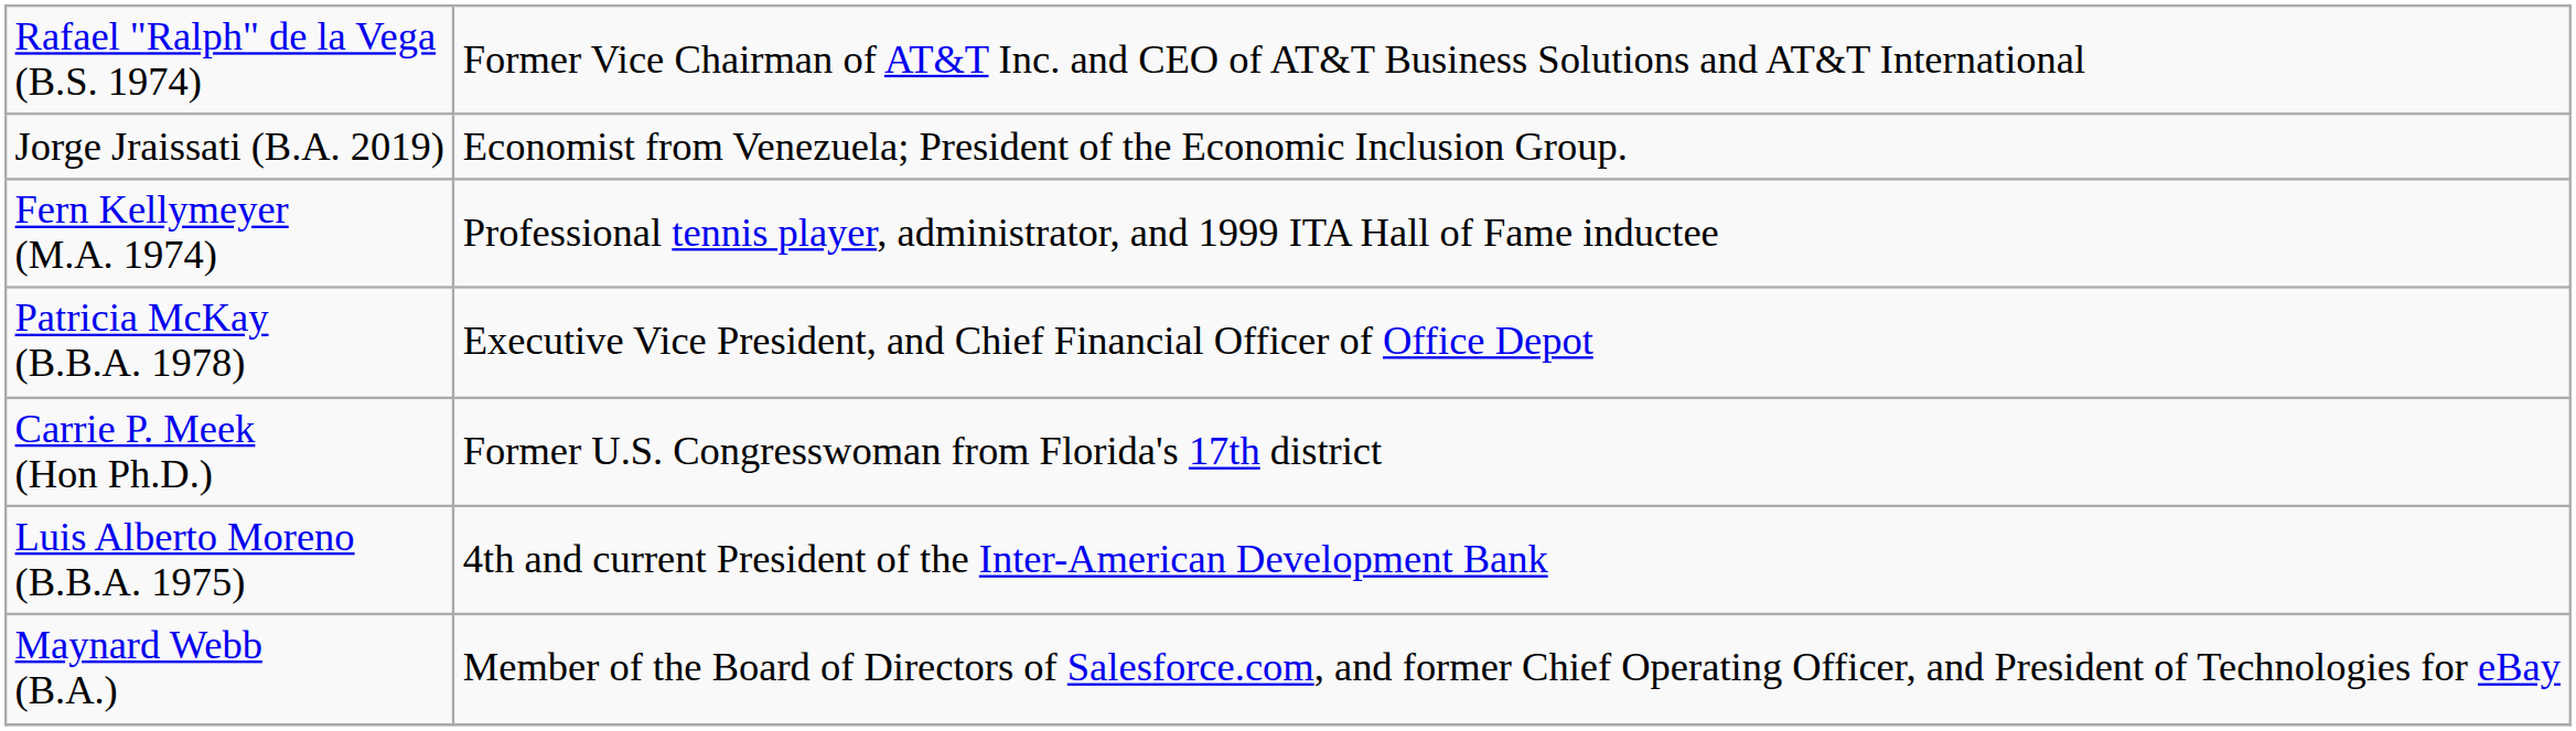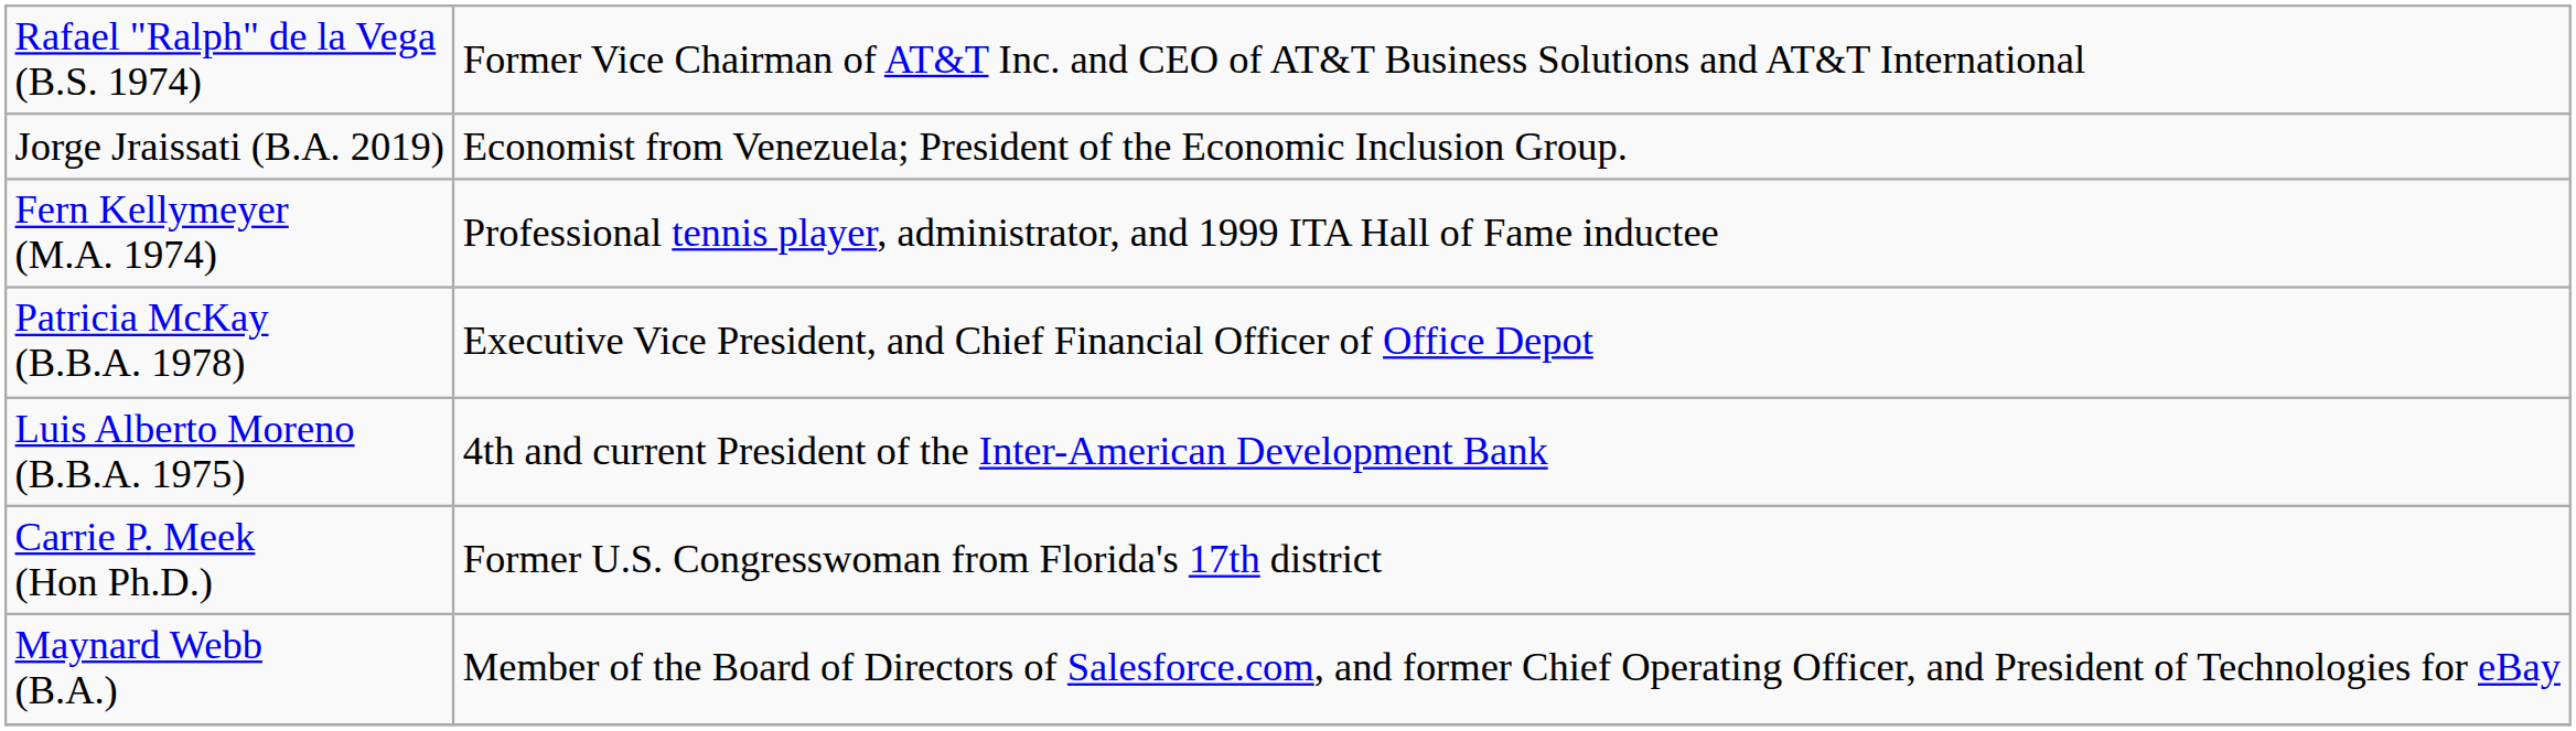rows swapped: Carrie P. Meek (Hon Ph.D.) <-> Luis Alberto Moreno (B.B.A. 1975)
